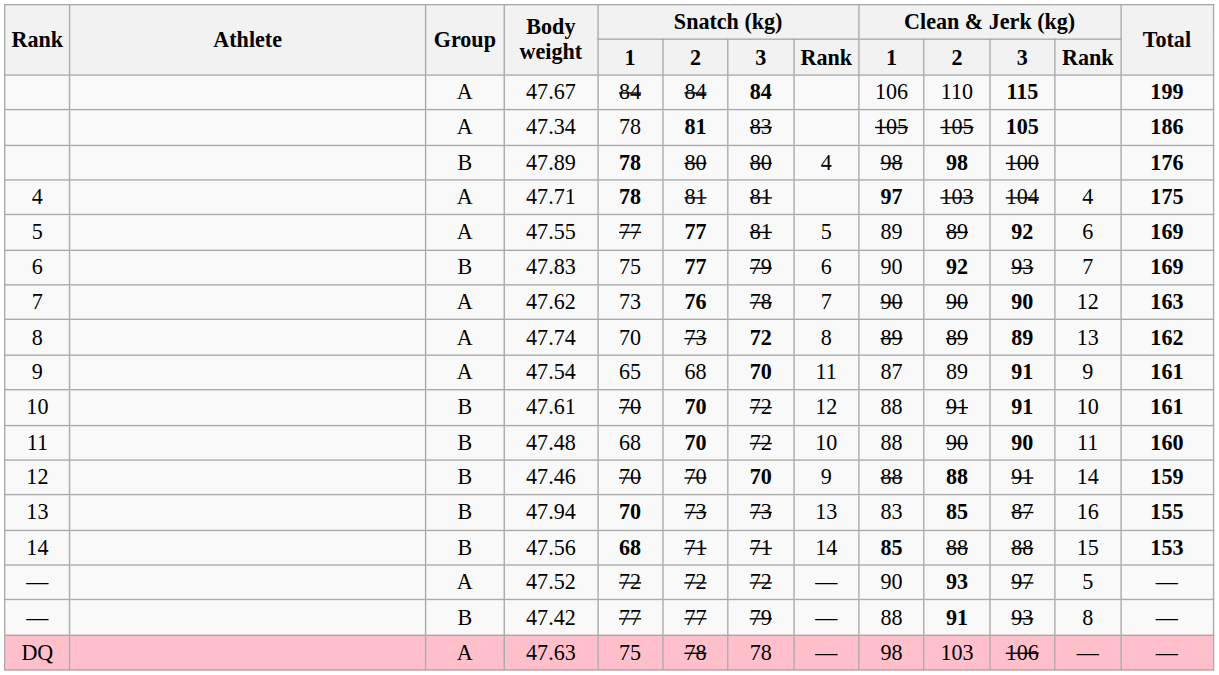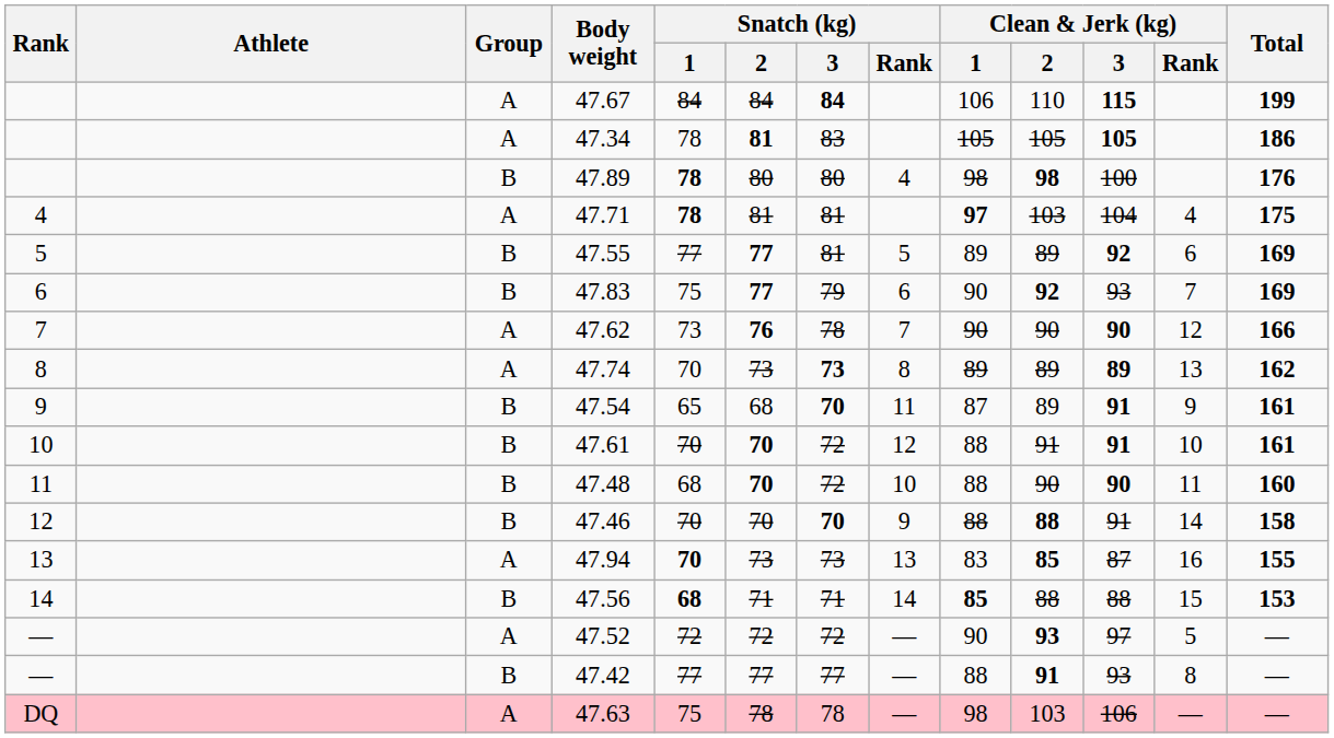47.55 | Group: A -> B
47.62 | Total: 163 -> 166
47.74 | Snatch (kg) / 3: 72 -> 73
47.54 | Group: A -> B
47.46 | Total: 159 -> 158
47.94 | Group: B -> A
47.42 | Snatch (kg) / 3: 79 -> 77
